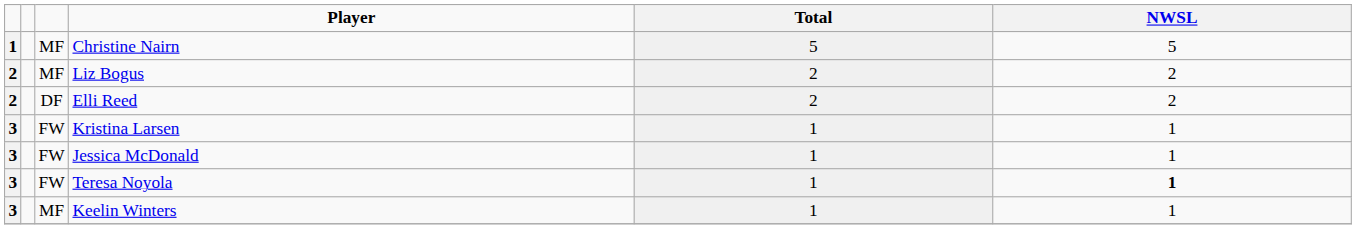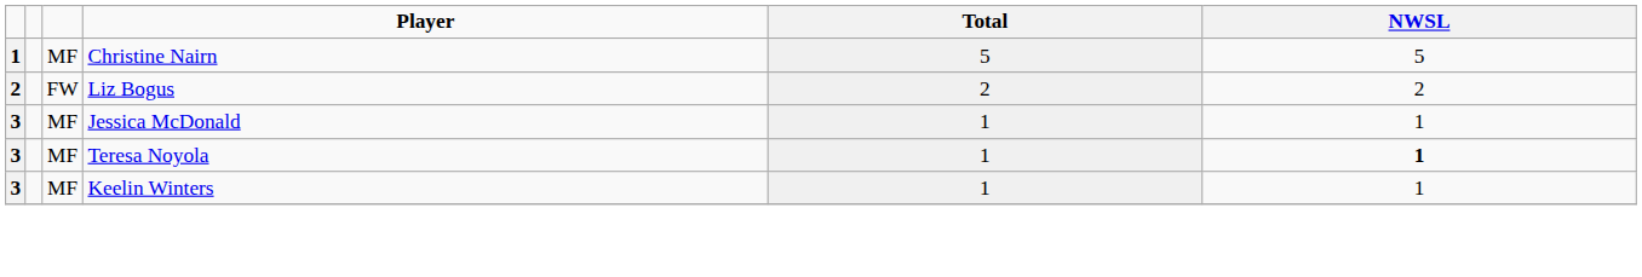Liz Bogus | column 3: MF -> FW
- row: 2 | DF | Elli Reed | 2 | 2
- row: 3 | FW | Kristina Larsen | 1 | 1
Jessica McDonald | column 3: FW -> MF
Teresa Noyola | column 3: FW -> MF
